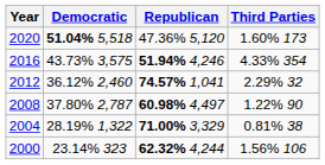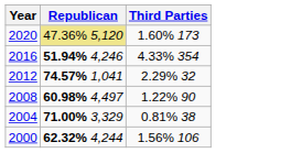- column: Democratic | 51.04% 5,518 | 43.73% 3,575 | 36.12% 2,460 | 37.80% 2,787 | 28.19% 1,322 | 23.14% 323
2020 | Republican: no background -> khaki background
